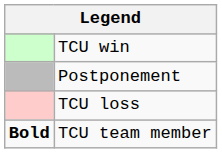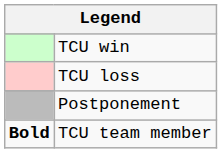rows swapped: TCU loss <-> Postponement
